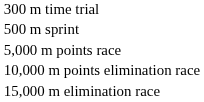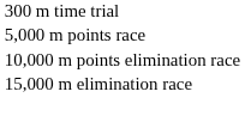- row: 500 m sprint
